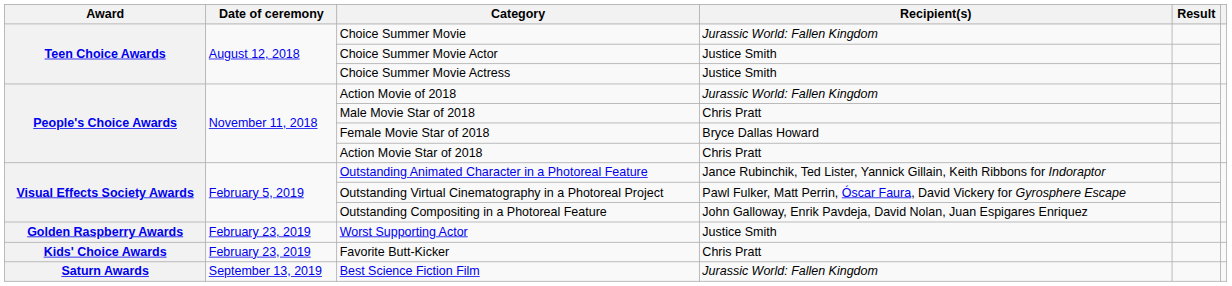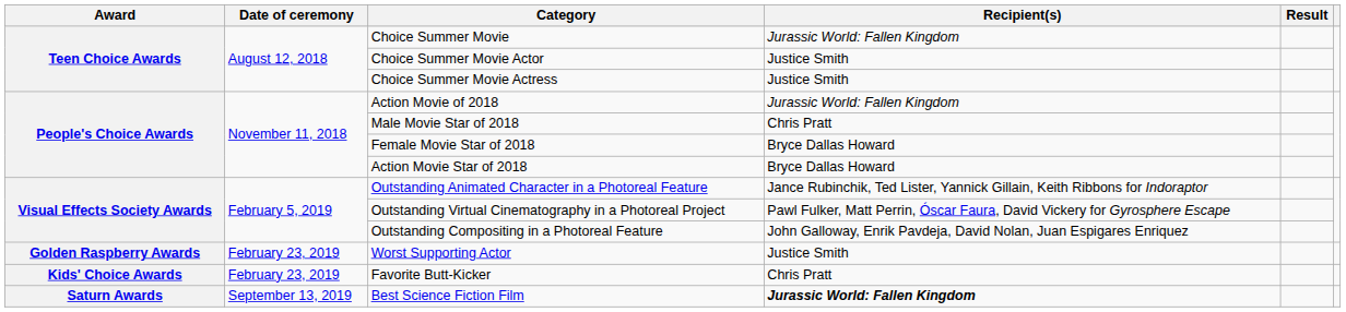Action Movie Star of 2018 | Recipient(s): Chris Pratt -> Bryce Dallas Howard
Best Science Fiction Film | Recipient(s): normal -> bold
